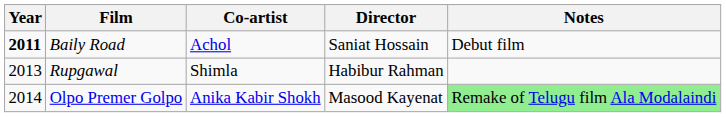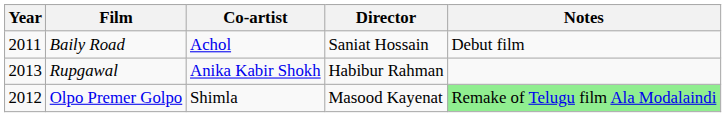Baily Road | Year: bold -> normal
Rupgawal | Co-artist: Shimla -> Anika Kabir Shokh
Olpo Premer Golpo | Year: 2014 -> 2012
Olpo Premer Golpo | Co-artist: Anika Kabir Shokh -> Shimla
